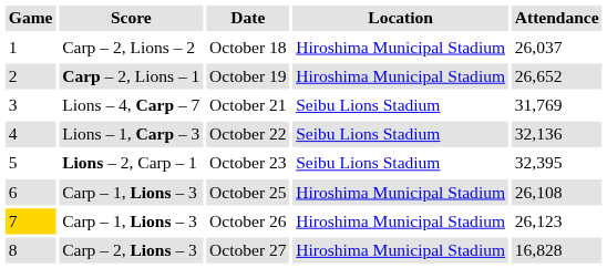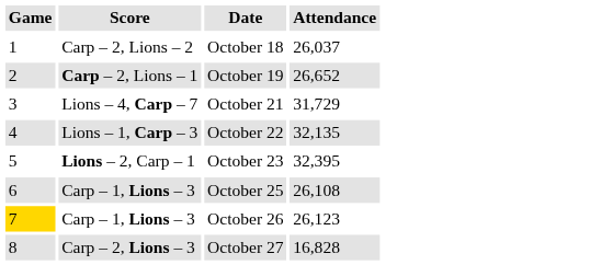- column: Location | Hiroshima Municipal Stadium | Hiroshima Municipal Stadium | Seibu Lions Stadium | Seibu Lions Stadium | Seibu Lions Stadium | Hiroshima Municipal Stadium | Hiroshima Municipal Stadium | Hiroshima Municipal Stadium
October 21 | Attendance: 31,769 -> 31,729
October 22 | Attendance: 32,136 -> 32,135
